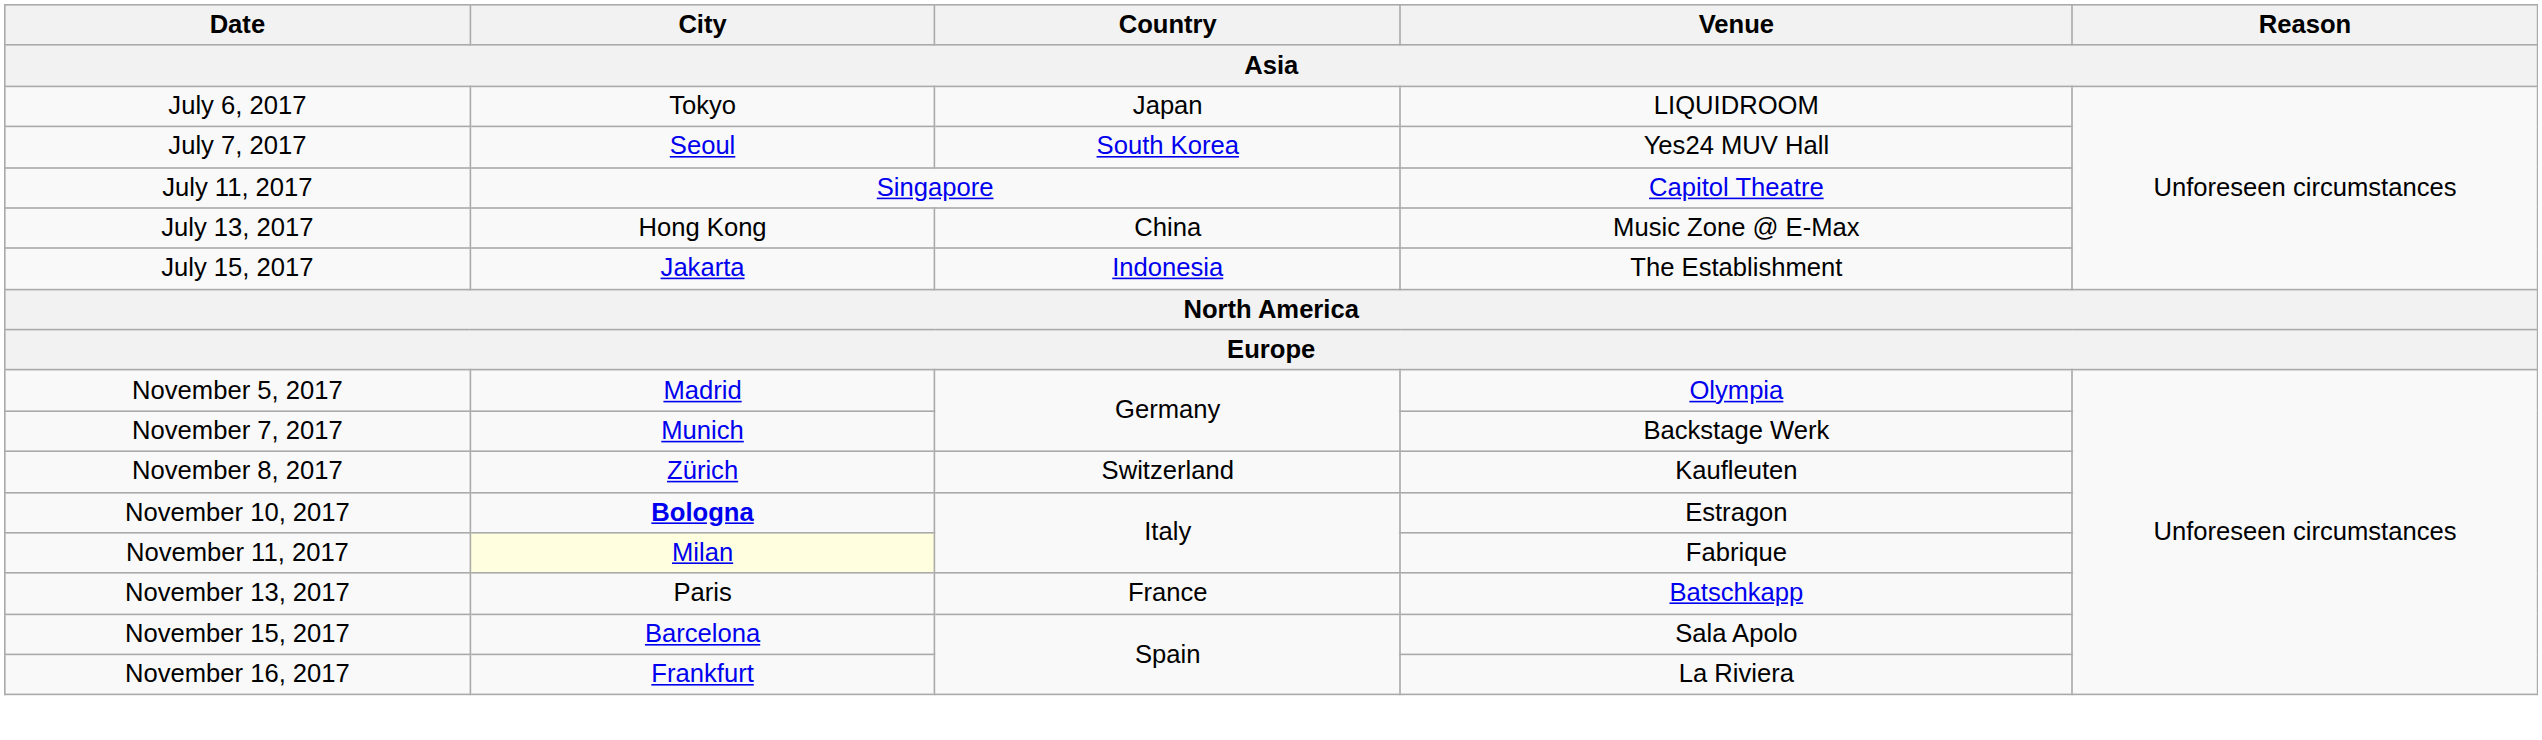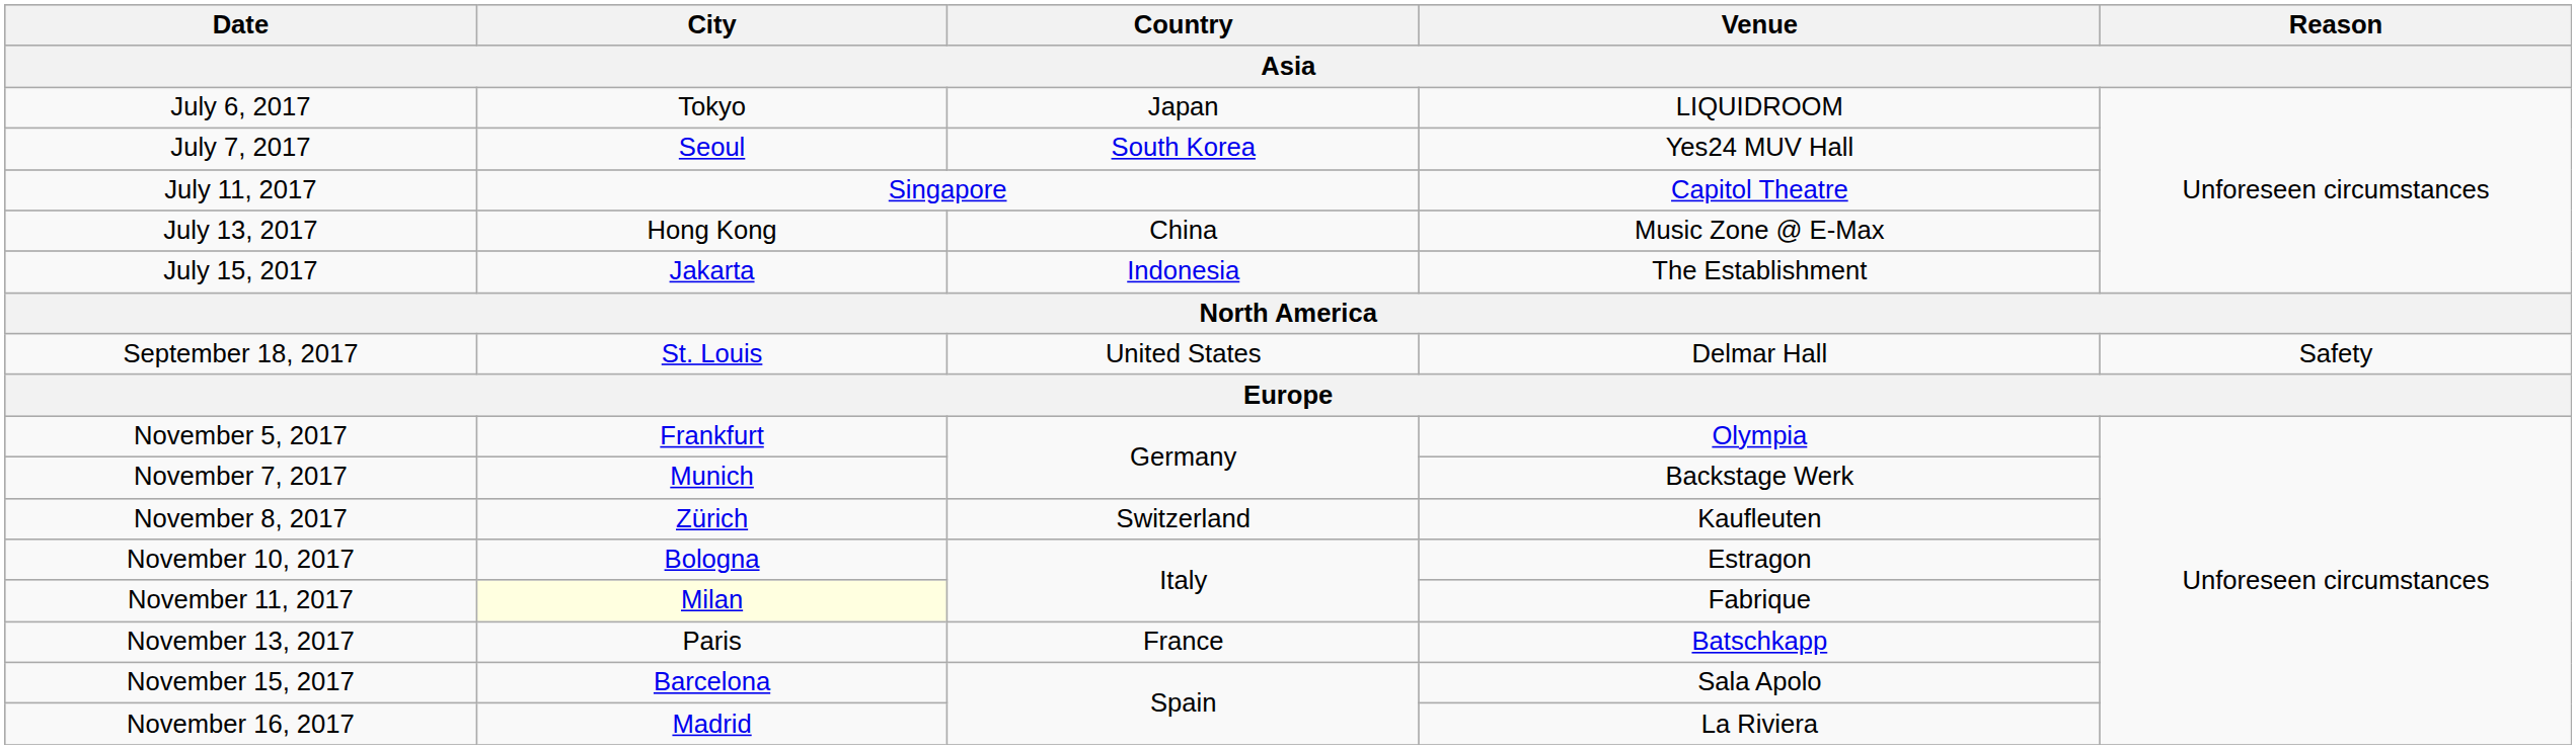+ row: September 18, 2017 | St. Louis | United States | Delmar Hall | Safety
November 5, 2017 | City: Madrid -> Frankfurt
November 10, 2017 | City: bold -> normal
November 16, 2017 | City: Frankfurt -> Madrid
